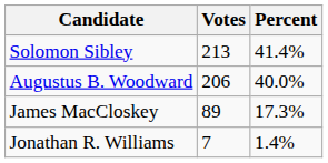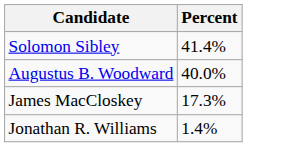- column: Votes | 213 | 206 | 89 | 7
